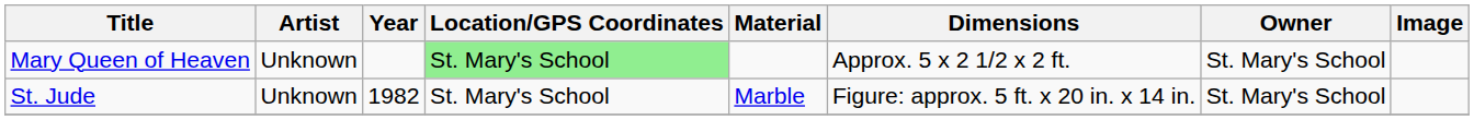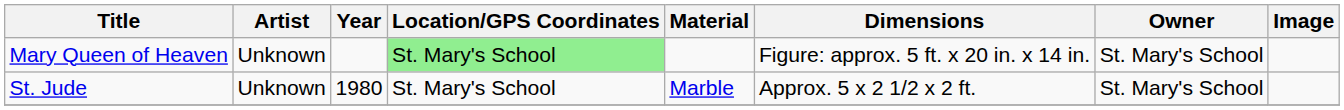Mary Queen of Heaven | Dimensions: Approx. 5 x 2 1/2 x 2 ft. -> Figure: approx. 5 ft. x 20 in. x 14 in.
St. Jude | Year: 1982 -> 1980
St. Jude | Dimensions: Figure: approx. 5 ft. x 20 in. x 14 in. -> Approx. 5 x 2 1/2 x 2 ft.
